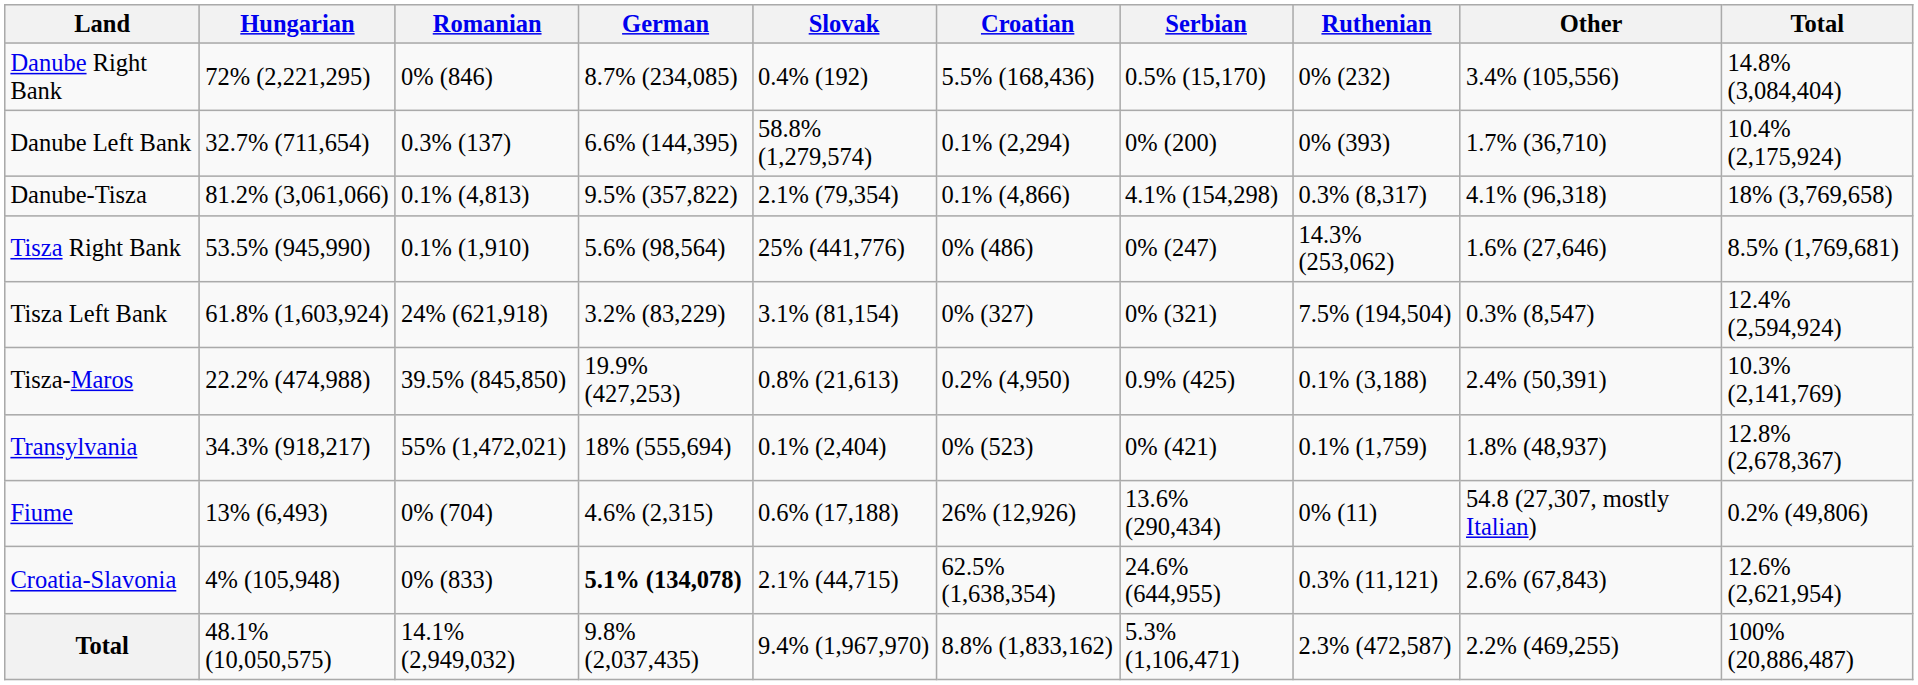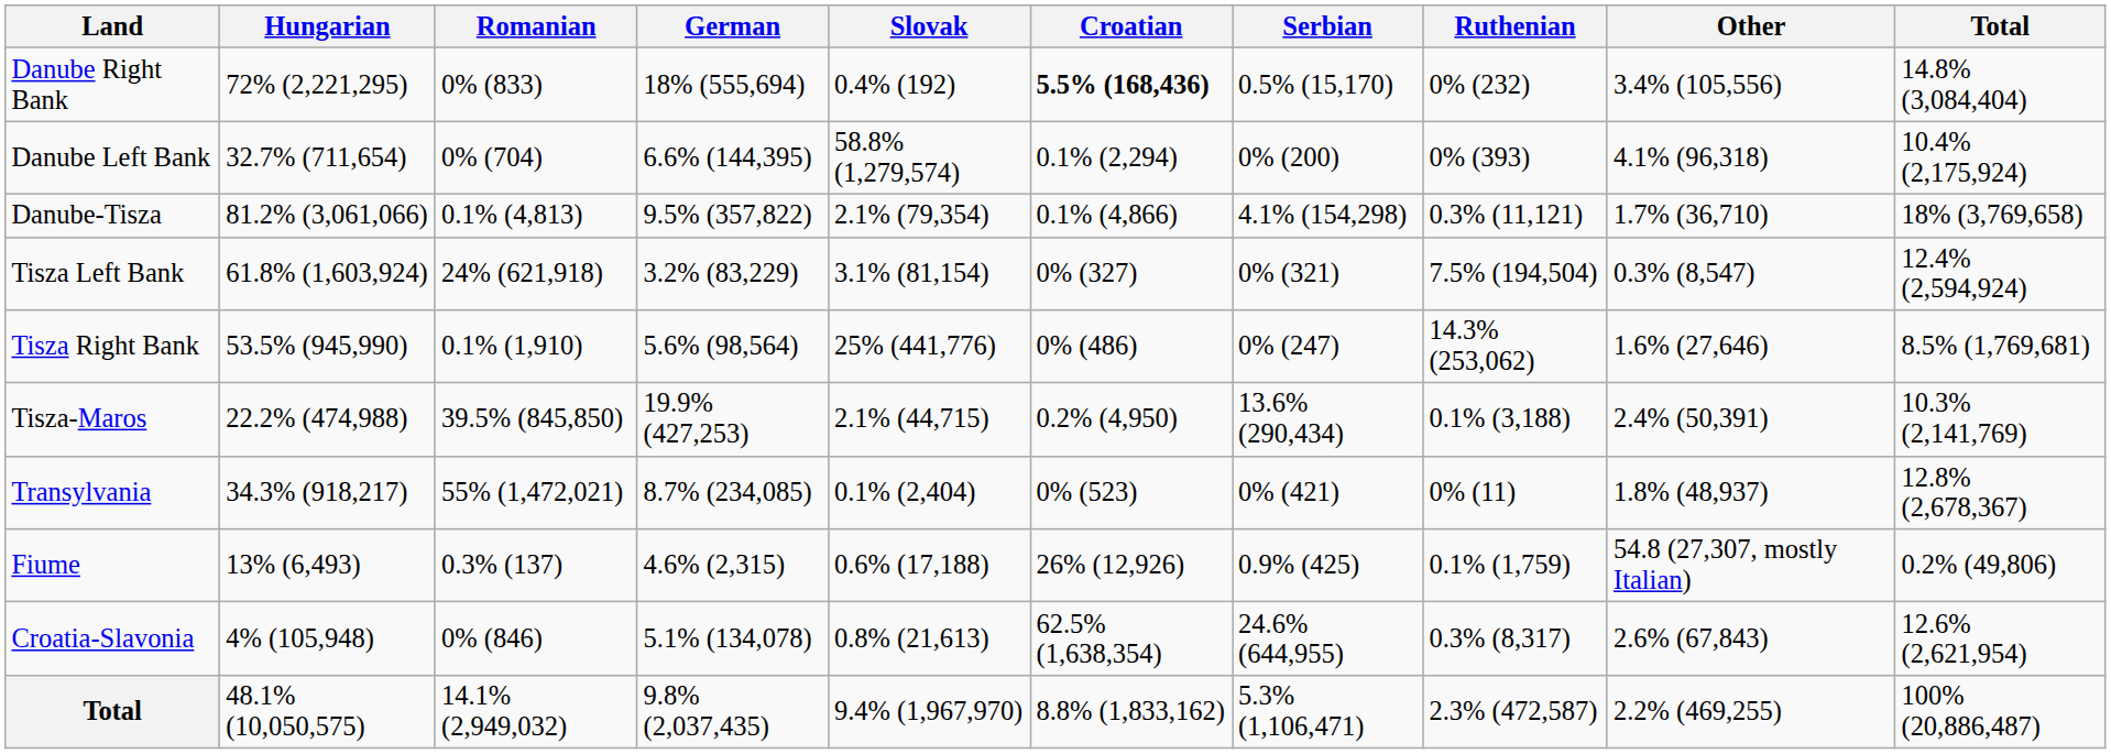Danube Right Bank | Romanian: 0% (846) -> 0% (833)
Danube Right Bank | German: 8.7% (234,085) -> 18% (555,694)
Danube Right Bank | Croatian: normal -> bold
Danube Left Bank | Romanian: 0.3% (137) -> 0% (704)
Danube Left Bank | Other: 1.7% (36,710) -> 4.1% (96,318)
Danube-Tisza | Ruthenian: 0.3% (8,317) -> 0.3% (11,121)
Danube-Tisza | Other: 4.1% (96,318) -> 1.7% (36,710)
rows swapped: Tisza Right Bank <-> Tisza Left Bank
Tisza-Maros | Slovak: 0.8% (21,613) -> 2.1% (44,715)
Tisza-Maros | Serbian: 0.9% (425) -> 13.6% (290,434)
Transylvania | German: 18% (555,694) -> 8.7% (234,085)
Transylvania | Ruthenian: 0.1% (1,759) -> 0% (11)
Fiume | Romanian: 0% (704) -> 0.3% (137)
Fiume | Serbian: 13.6% (290,434) -> 0.9% (425)
Fiume | Ruthenian: 0% (11) -> 0.1% (1,759)
Croatia-Slavonia | Romanian: 0% (833) -> 0% (846)
Croatia-Slavonia | German: bold -> normal
Croatia-Slavonia | Slovak: 2.1% (44,715) -> 0.8% (21,613)
Croatia-Slavonia | Ruthenian: 0.3% (11,121) -> 0.3% (8,317)
